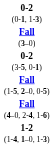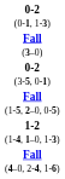rows swapped: Fall (4–0, 2-4, 1-6) <-> 1-2 (1-4, 1–0, 1-3)
